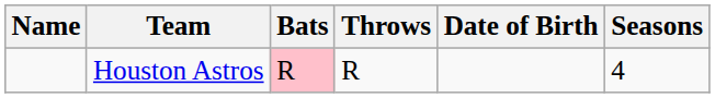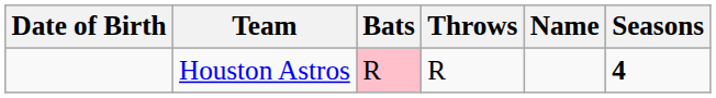columns swapped: Name <-> Date of Birth
Houston Astros | Seasons: normal -> bold
